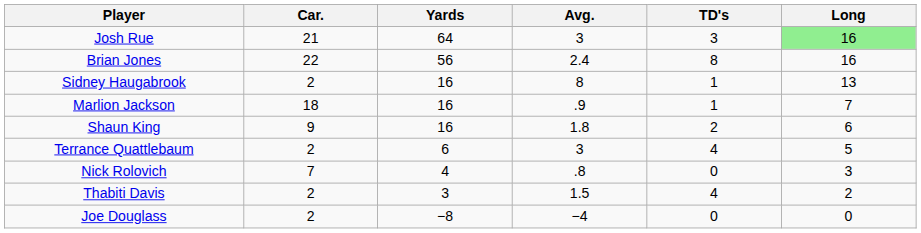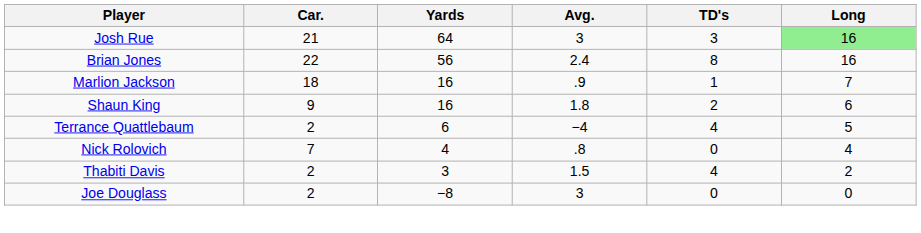- row: Sidney Haugabrook | 2 | 16 | 8 | 1 | 13
Terrance Quattlebaum | Avg.: 3 -> −4
Nick Rolovich | Long: 3 -> 4
Joe Douglass | Avg.: −4 -> 3
